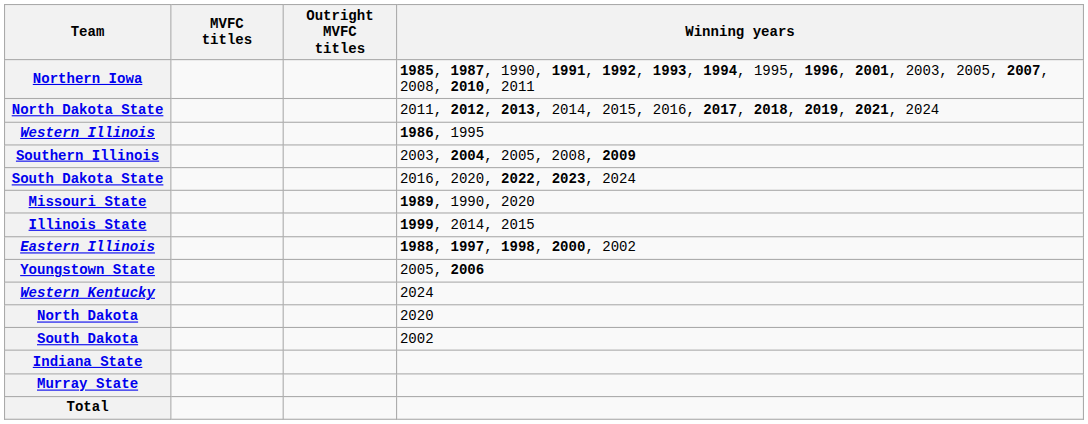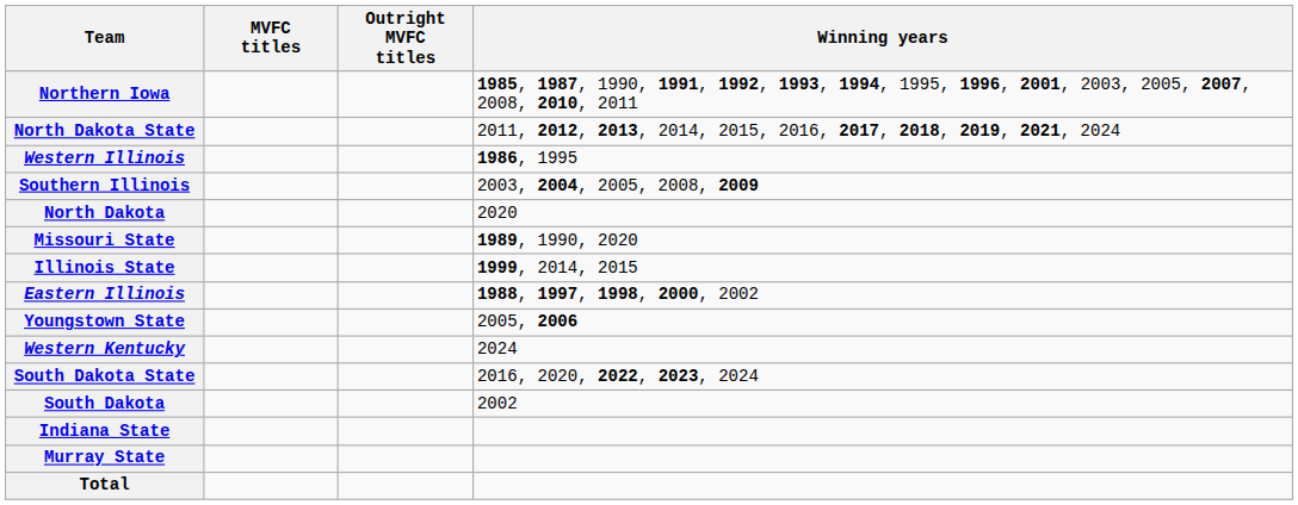rows swapped: South Dakota State <-> North Dakota
